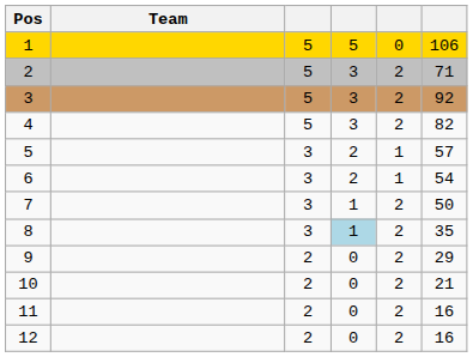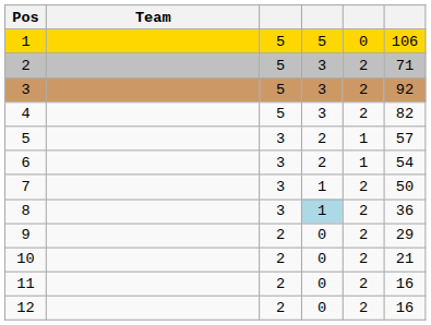8 | column 6: 35 -> 36
